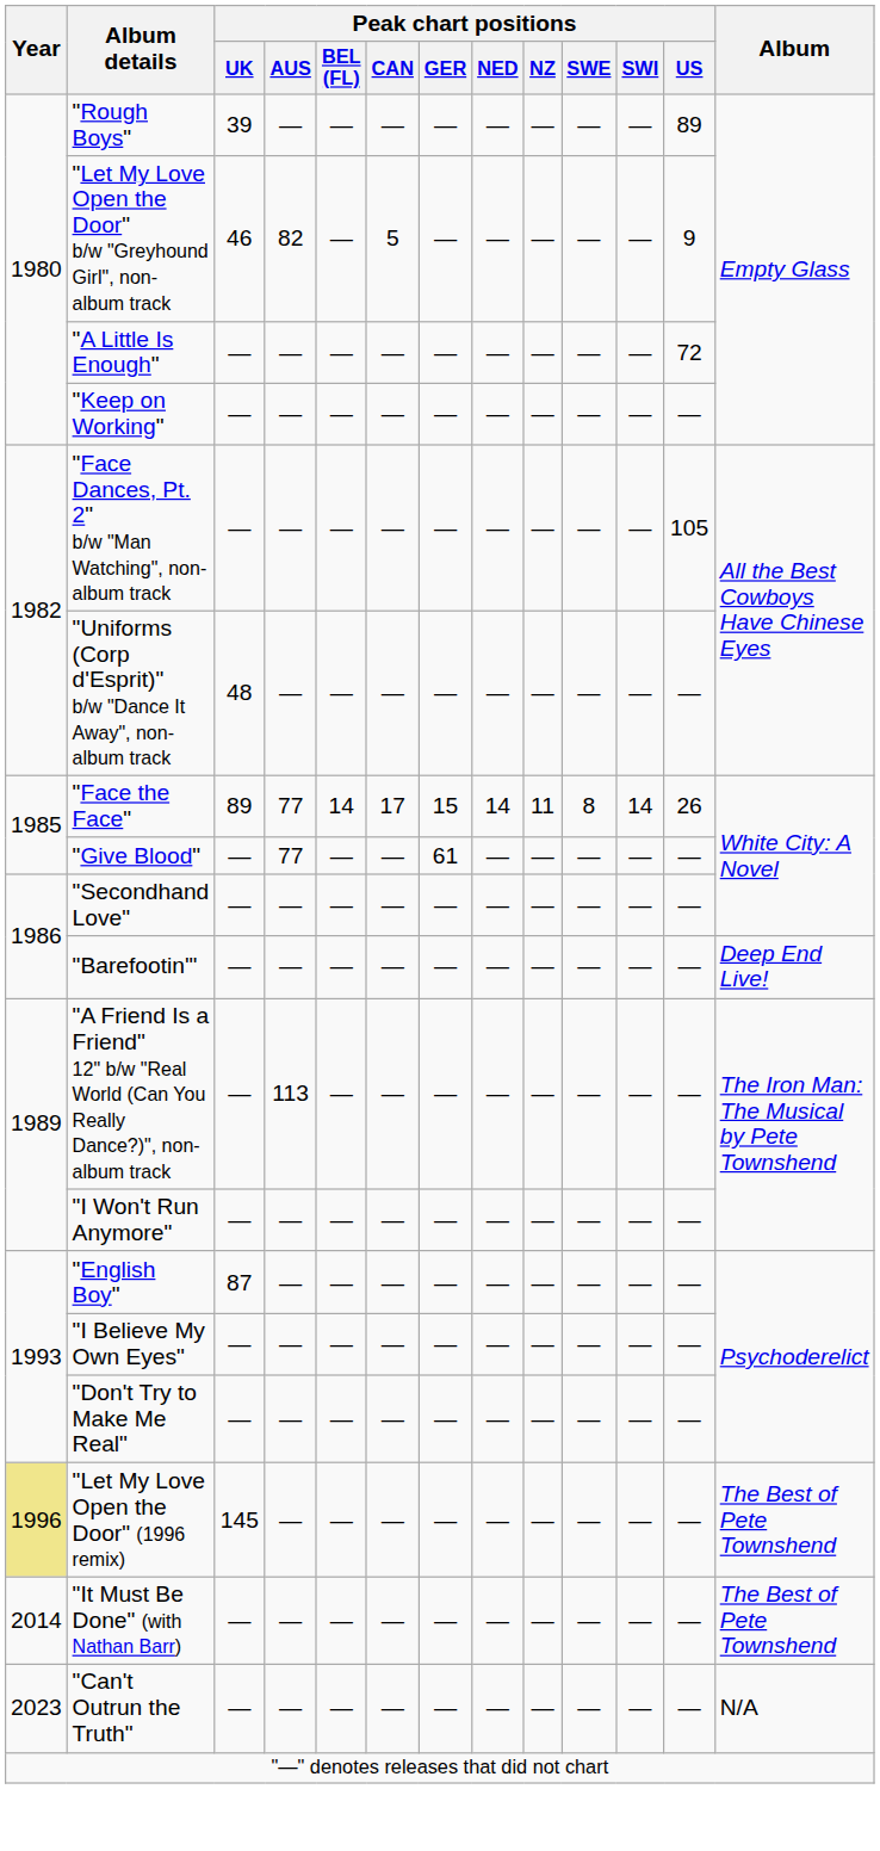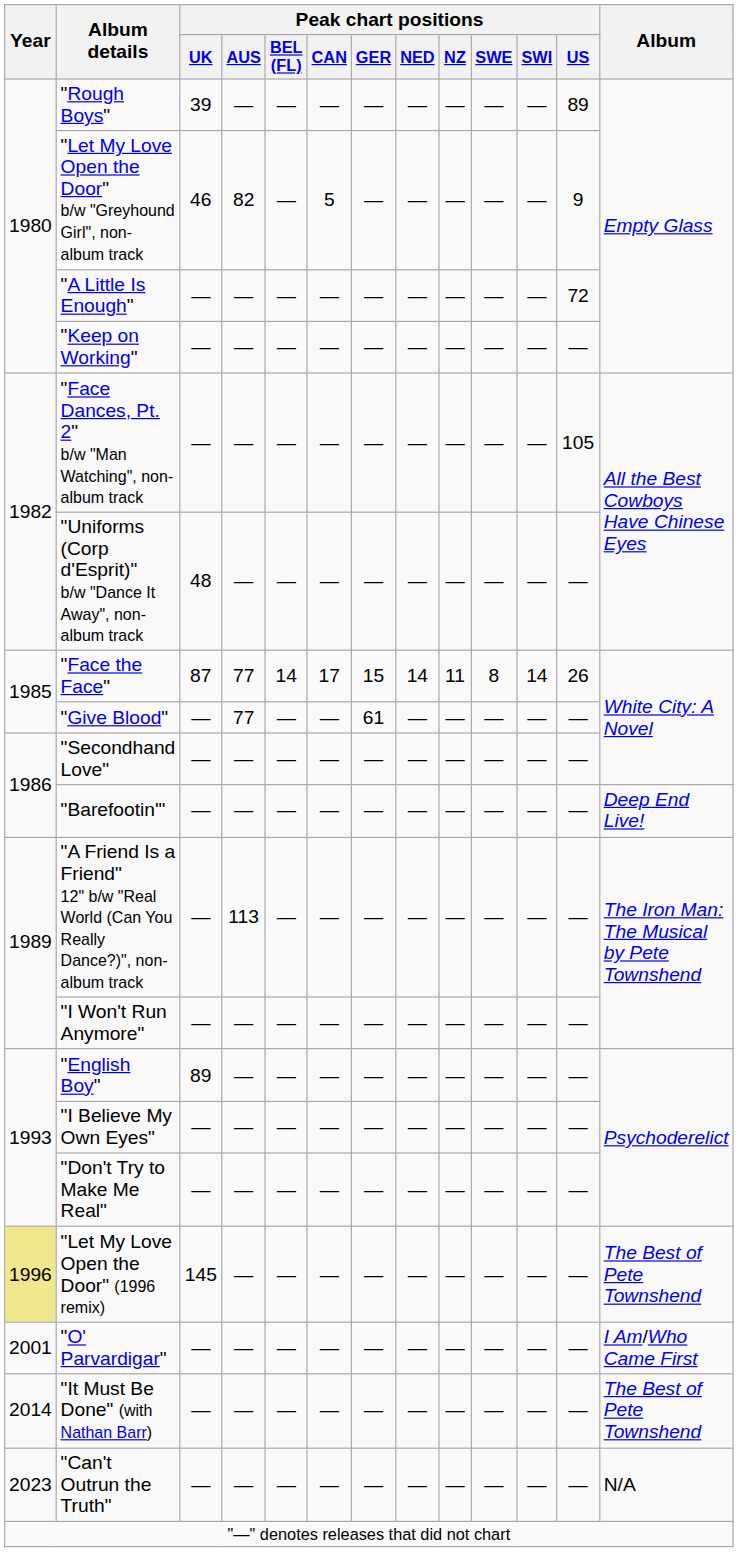"Face the Face" | Peak chart positions / UK: 89 -> 87
"English Boy" | Peak chart positions / UK: 87 -> 89
+ row: 2001 | "O' Parvardigar" | — | — | — | — | — | — | — | — | — | — | I Am/Who Came First
